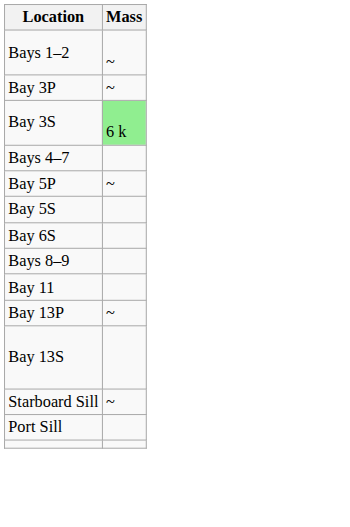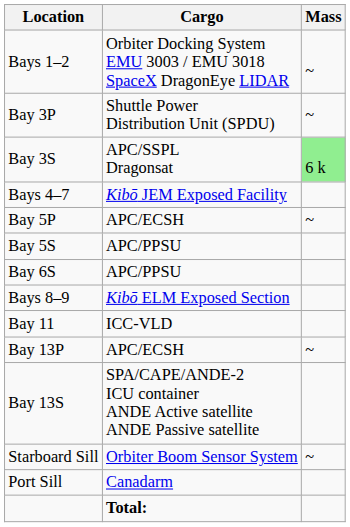+ column: Cargo | Orbiter Docking System EMU 3003 / EMU 3018 SpaceX DragonEye LIDAR | Shuttle Power Distribution Unit (SPDU) | APC/SSPL Dragonsat | Kibō JEM Exposed Facility | APC/ECSH | APC/PPSU | APC/PPSU | Kibō ELM Exposed Section | ICC-VLD | APC/ECSH | SPA/CAPE/ANDE-2 ICU container ANDE Active satellite ANDE Passive satellite | Orbiter Boom Sensor System | Canadarm | Total:
